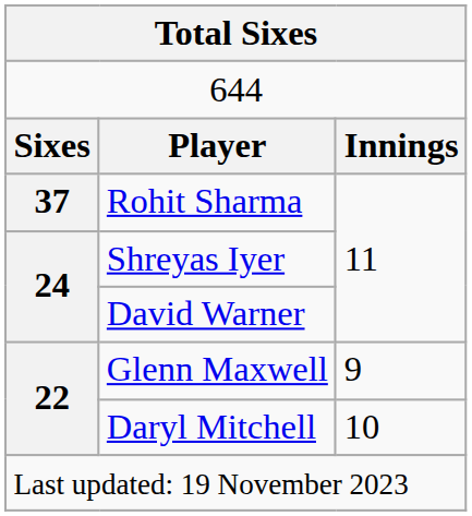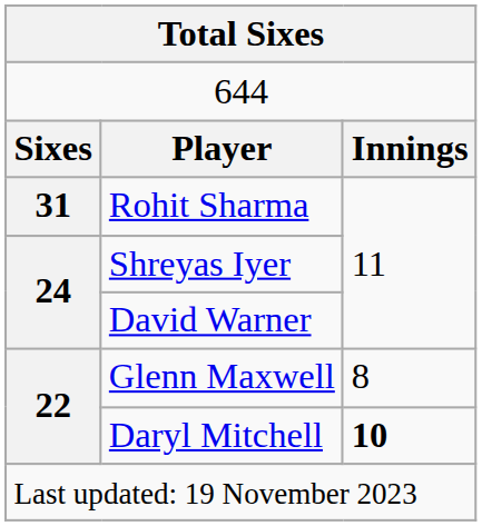Rohit Sharma | column 1: 37 -> 31
Glenn Maxwell | column 3: 9 -> 8
Daryl Mitchell | column 3: normal -> bold
